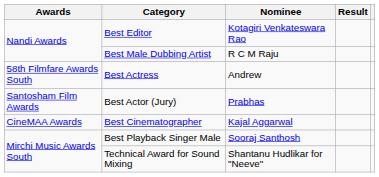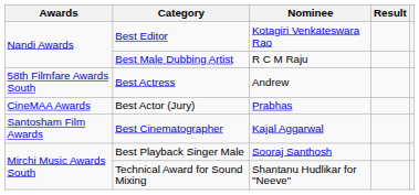Best Actor (Jury) | Awards: Santosham Film Awards -> CineMAA Awards
Best Cinematographer | Awards: CineMAA Awards -> Santosham Film Awards
